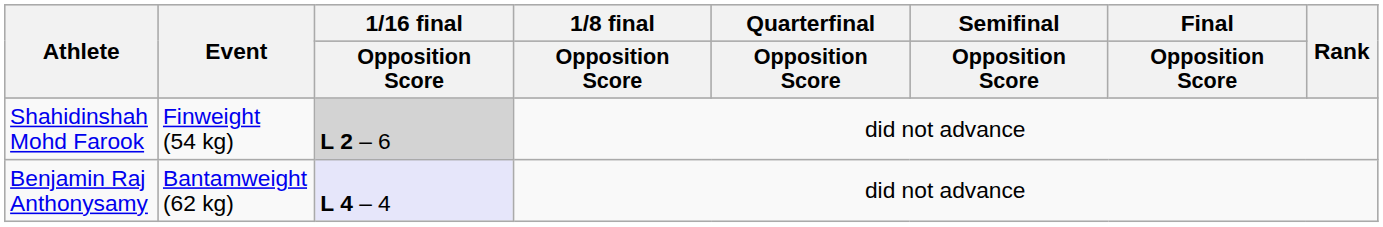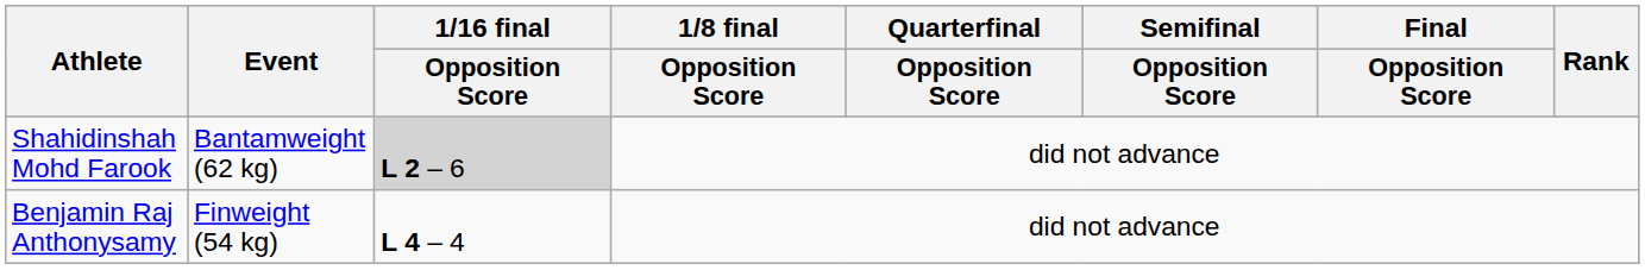Shahidinshah Mohd Farook | Event: Finweight (54 kg) -> Bantamweight (62 kg)
Benjamin Raj Anthonysamy | Event: Bantamweight (62 kg) -> Finweight (54 kg)
Benjamin Raj Anthonysamy | 1/16 final / Opposition Score: lavender background -> no background
